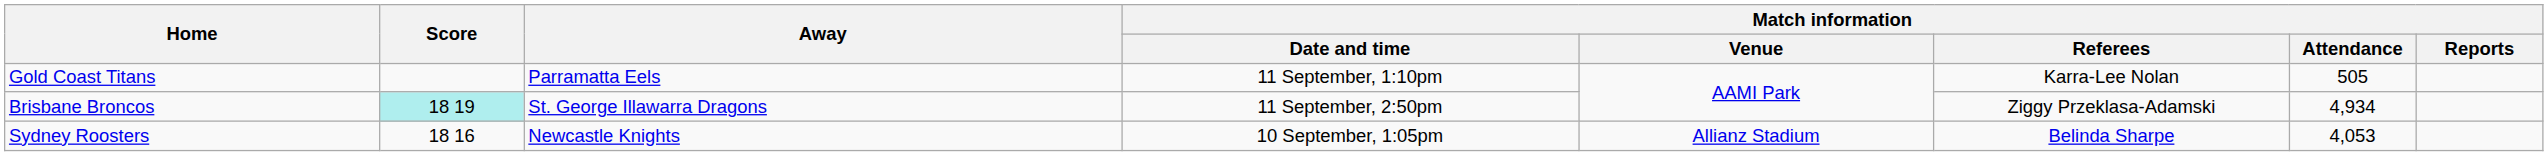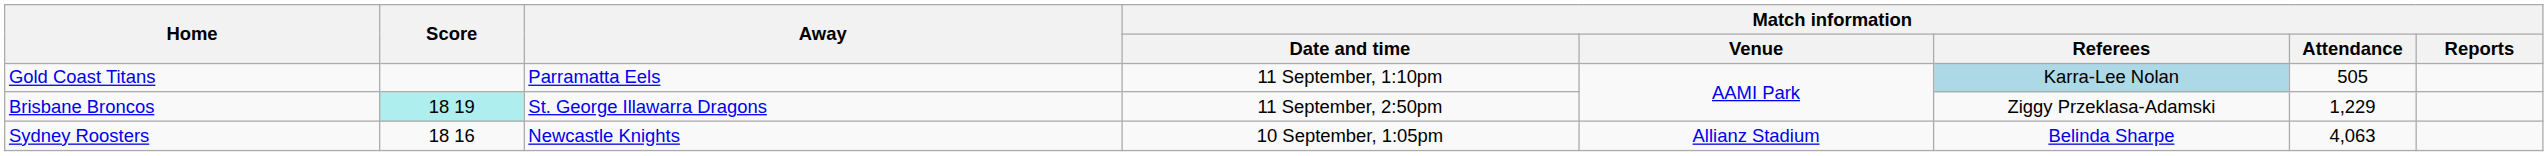Gold Coast Titans | Match information / Referees: no background -> lightblue background
Brisbane Broncos | Match information / Attendance: 4,934 -> 1,229
Sydney Roosters | Match information / Attendance: 4,053 -> 4,063
